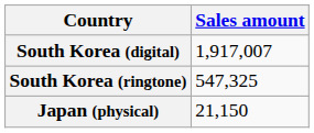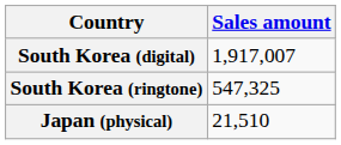Japan (physical) | Sales amount: 21,150 -> 21,510
